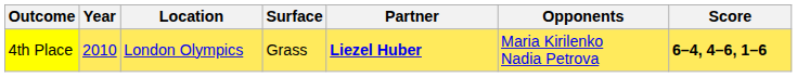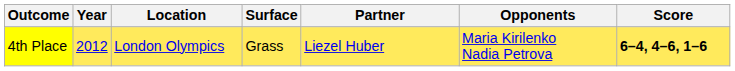4th Place | Year: 2010 -> 2012
4th Place | Partner: bold -> normal
